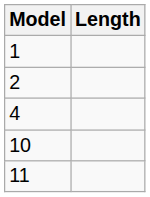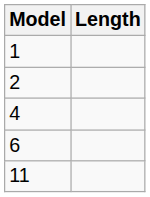+ row: 6
- row: 10
